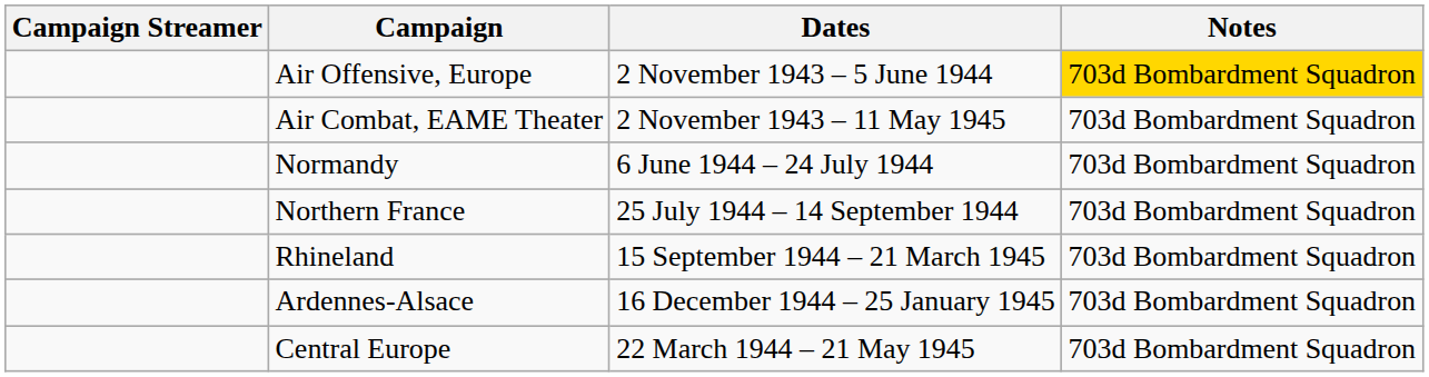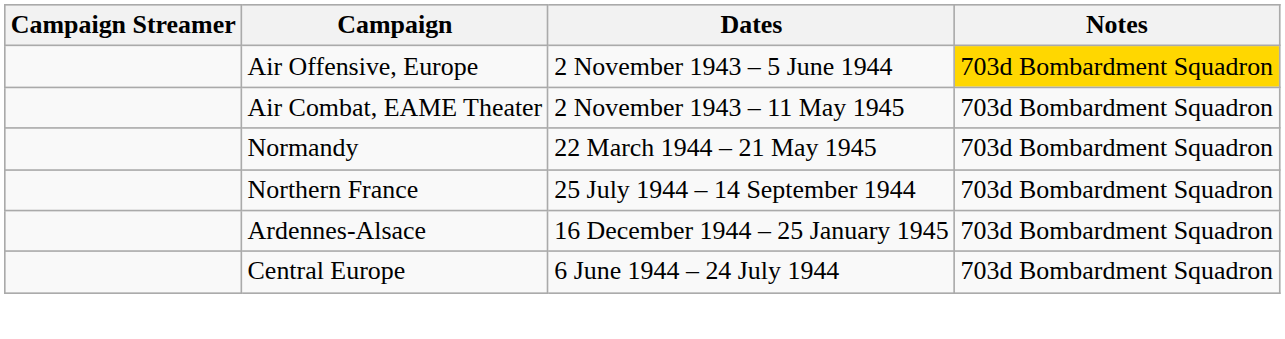Normandy | Dates: 6 June 1944 – 24 July 1944 -> 22 March 1944 – 21 May 1945
- row: Rhineland | 15 September 1944 – 21 March 1945 | 703d Bombardment Squadron
Central Europe | Dates: 22 March 1944 – 21 May 1945 -> 6 June 1944 – 24 July 1944
